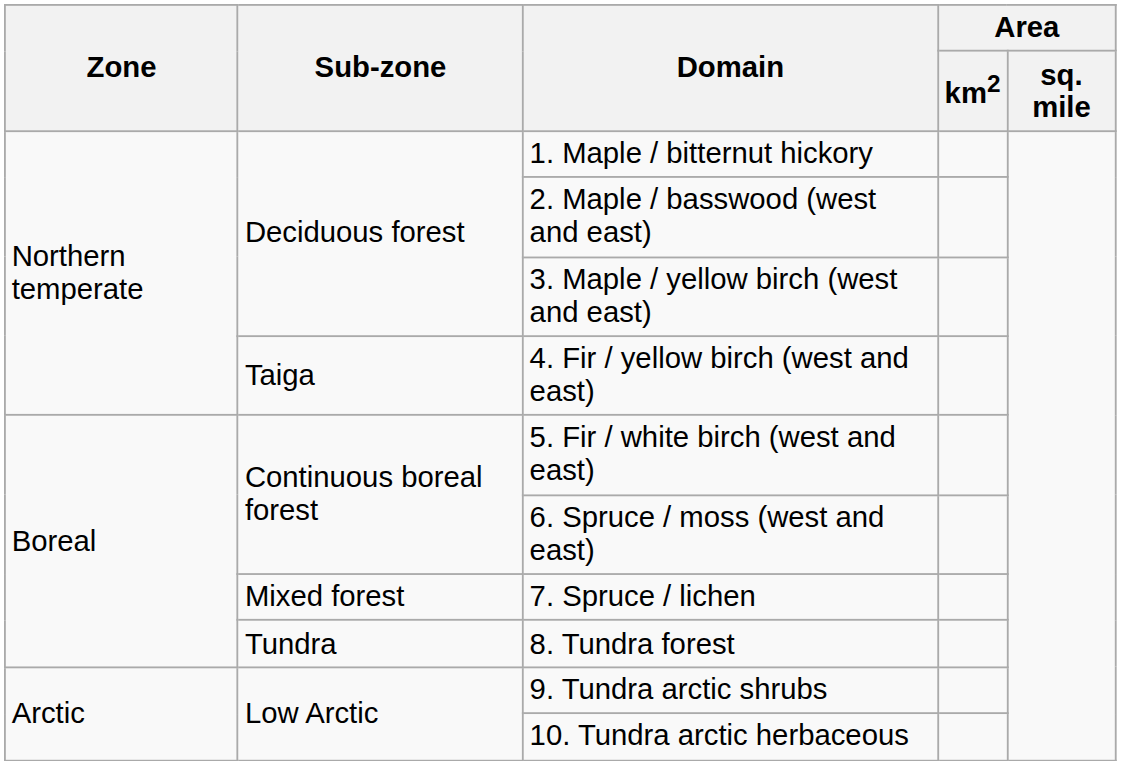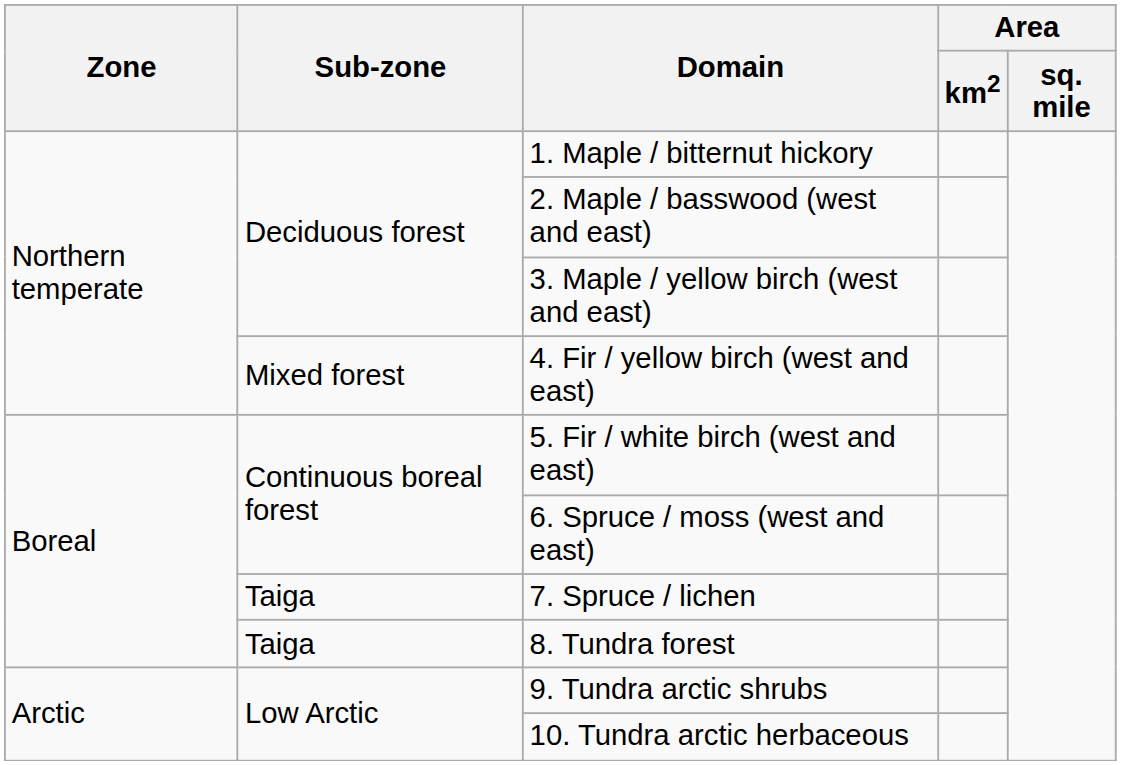4. Fir / yellow birch (west and east) | Sub-zone: Taiga -> Mixed forest
7. Spruce / lichen | Sub-zone: Mixed forest -> Taiga
8. Tundra forest | Sub-zone: Tundra -> Taiga
